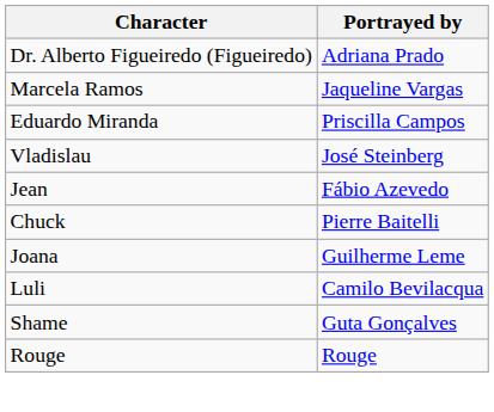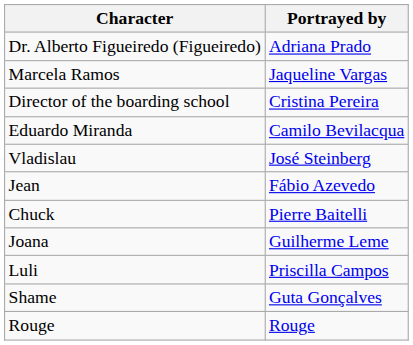+ row: Director of the boarding school | Cristina Pereira
Eduardo Miranda | Portrayed by: Priscilla Campos -> Camilo Bevilacqua
Luli | Portrayed by: Camilo Bevilacqua -> Priscilla Campos
